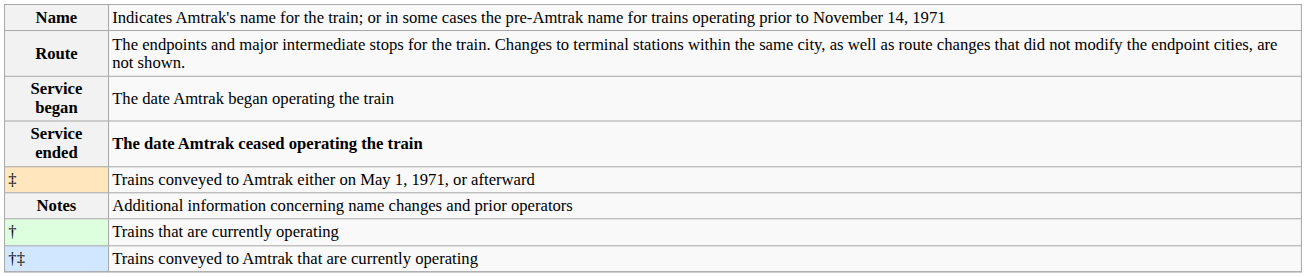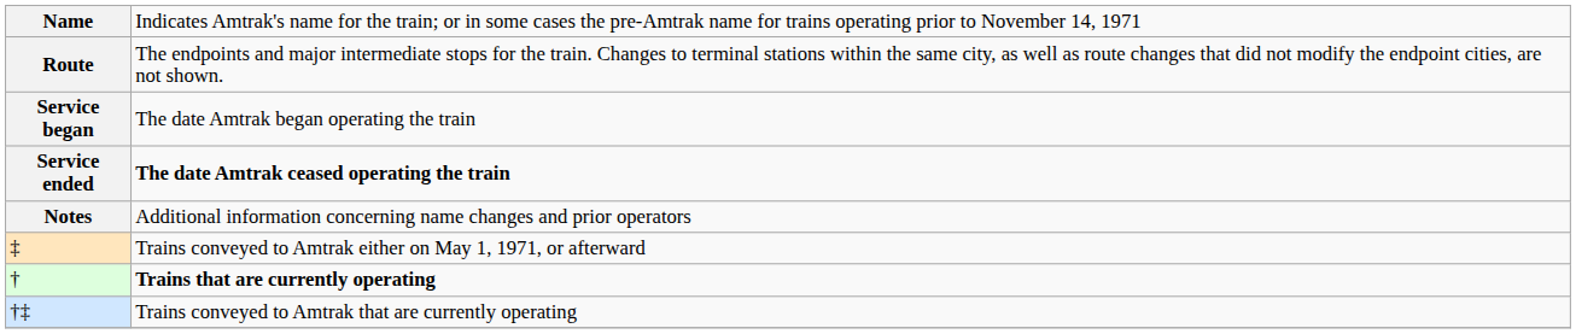rows swapped: Notes <-> ‡
† | column 2: normal -> bold
